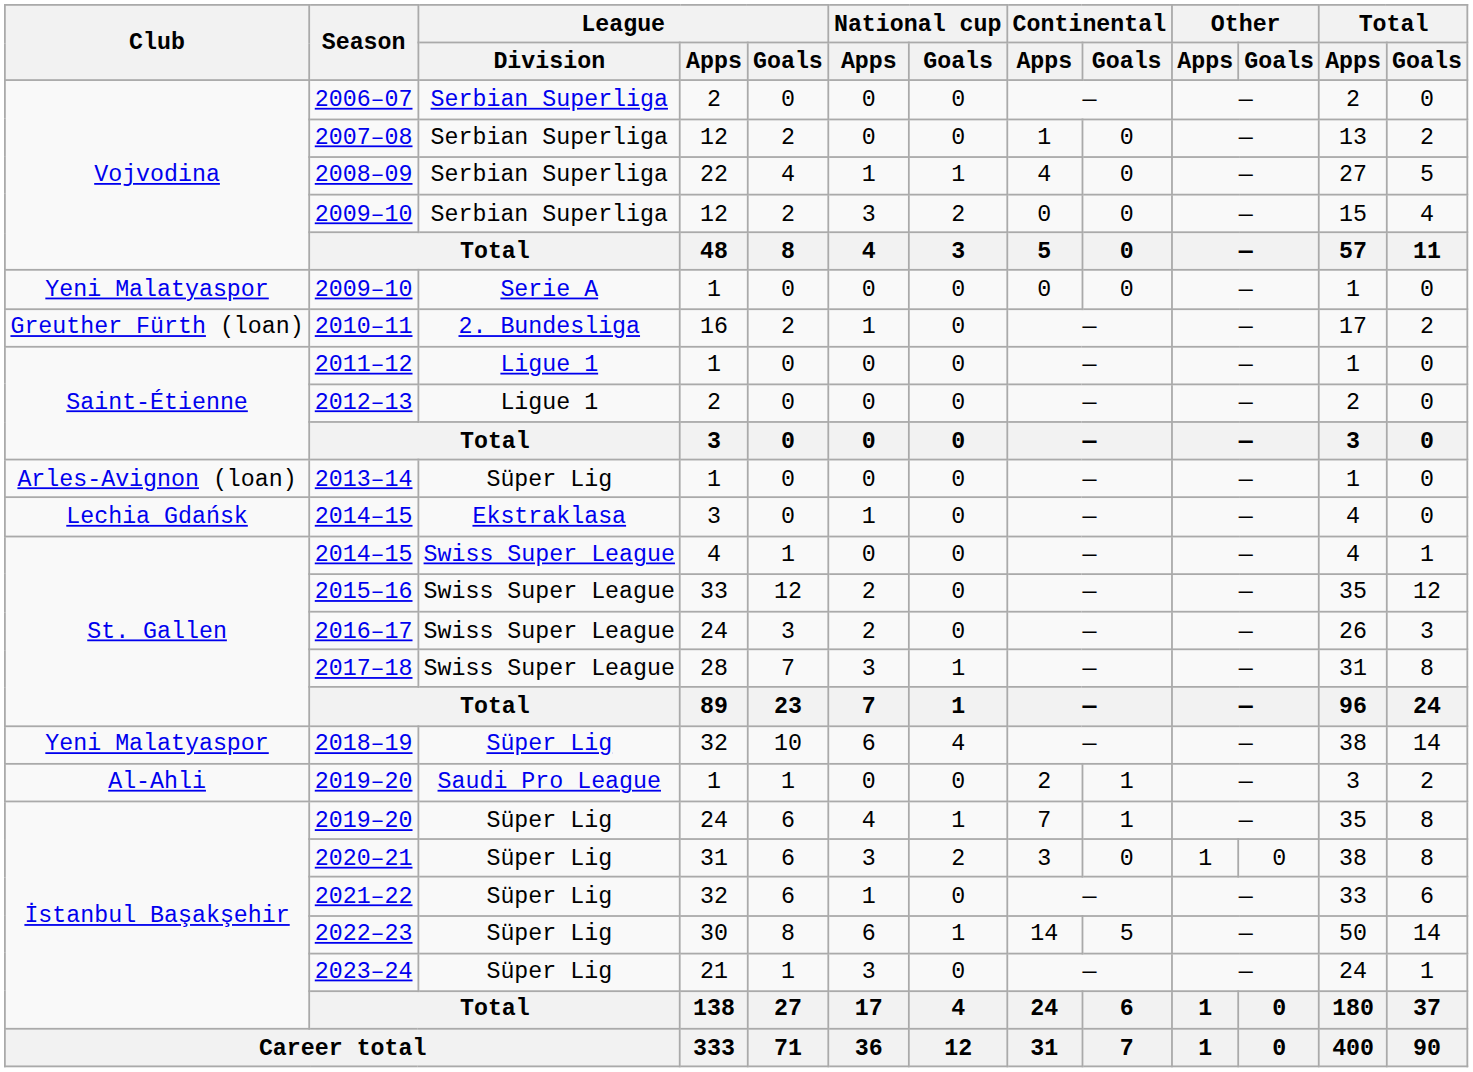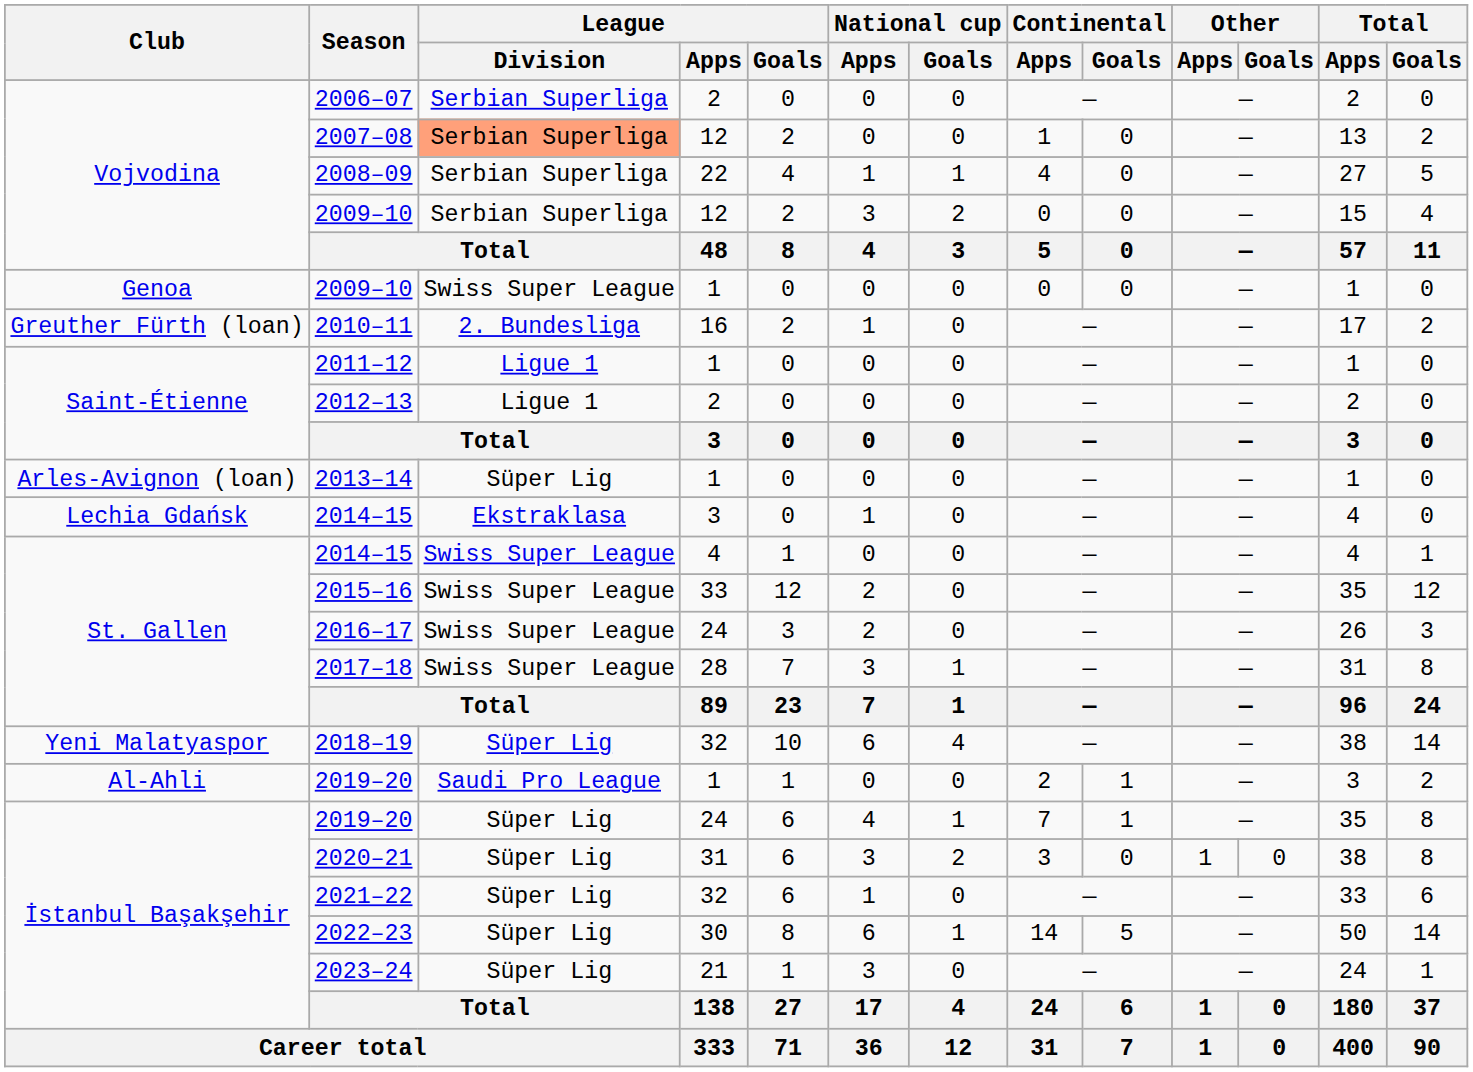2007–08 | League / Division: no background -> lightsalmon background
2009–10 / 1 | Club: Yeni Malatyaspor -> Genoa
2009–10 / 1 | League / Division: Serie A -> Swiss Super League
